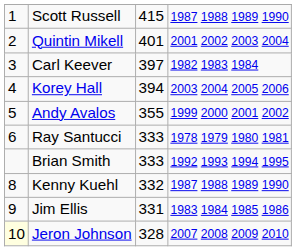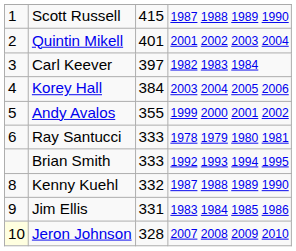Korey Hall | column 3: 394 -> 384
